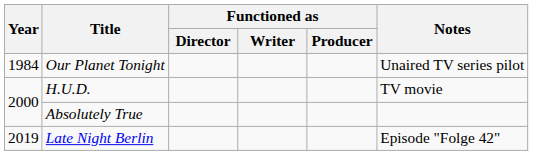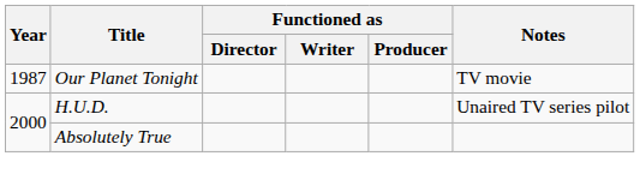Our Planet Tonight | Year: 1984 -> 1987
Our Planet Tonight | Notes: Unaired TV series pilot -> TV movie
H.U.D. | Notes: TV movie -> Unaired TV series pilot
- row: 2019 | Late Night Berlin | Episode "Folge 42"
